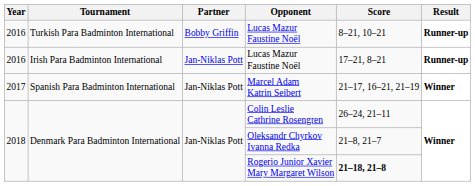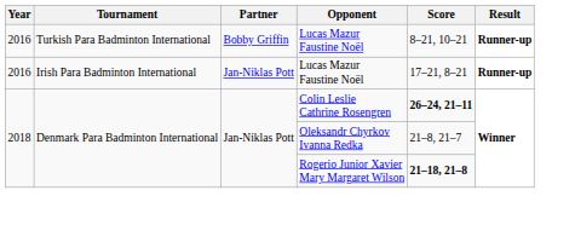- row: 2017 | Spanish Para Badminton International | Jan-Niklas Pott | Marcel Adam Katrin Seibert | 21–17, 16–21, 21–19 | Winner
Colin Leslie Cathrine Rosengren | Score: normal -> bold
